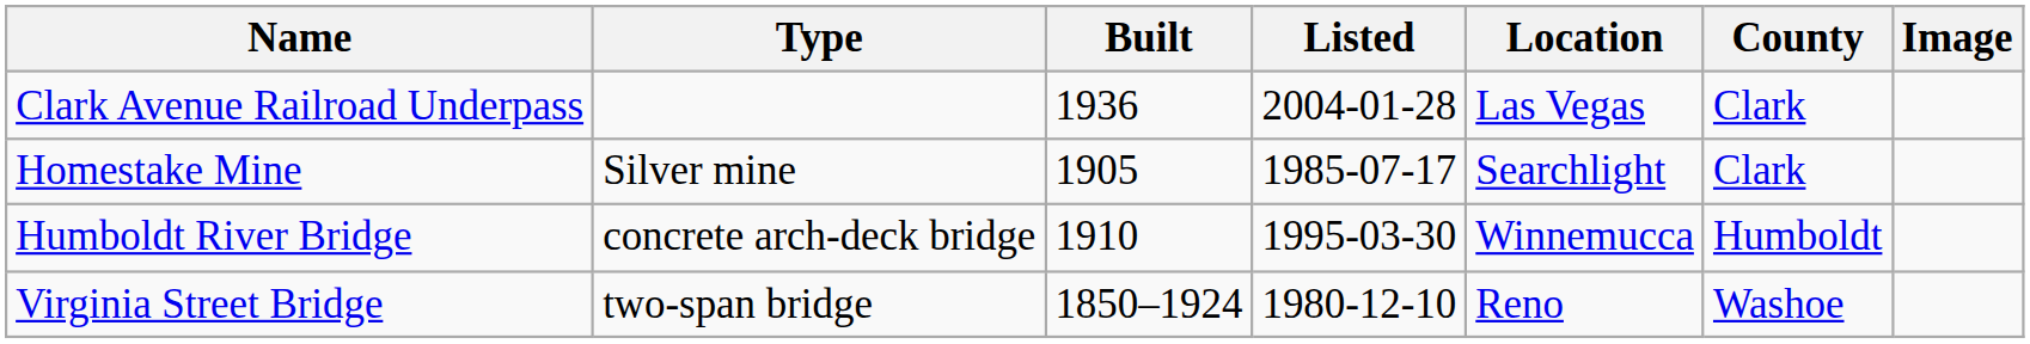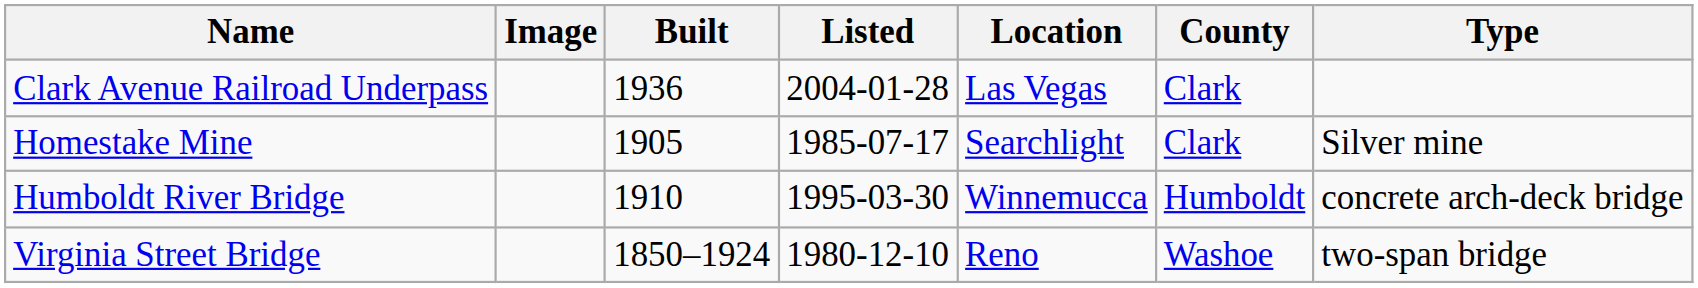columns swapped: Image <-> Type
